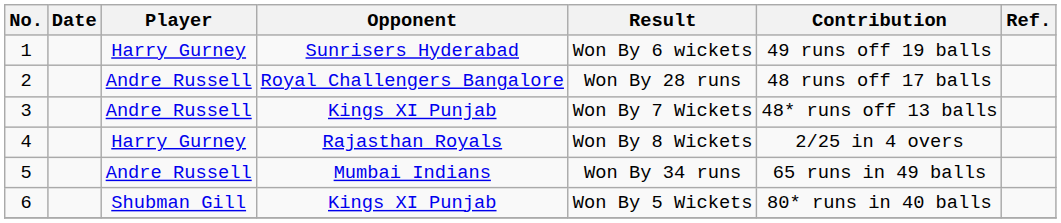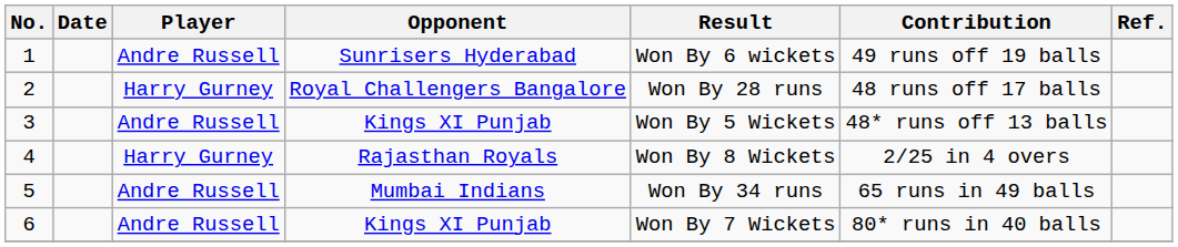1 | Player: Harry Gurney -> Andre Russell
2 | Player: Andre Russell -> Harry Gurney
3 | Result: Won By 7 Wickets -> Won By 5 Wickets
6 | Player: Shubman Gill -> Andre Russell
6 | Result: Won By 5 Wickets -> Won By 7 Wickets
